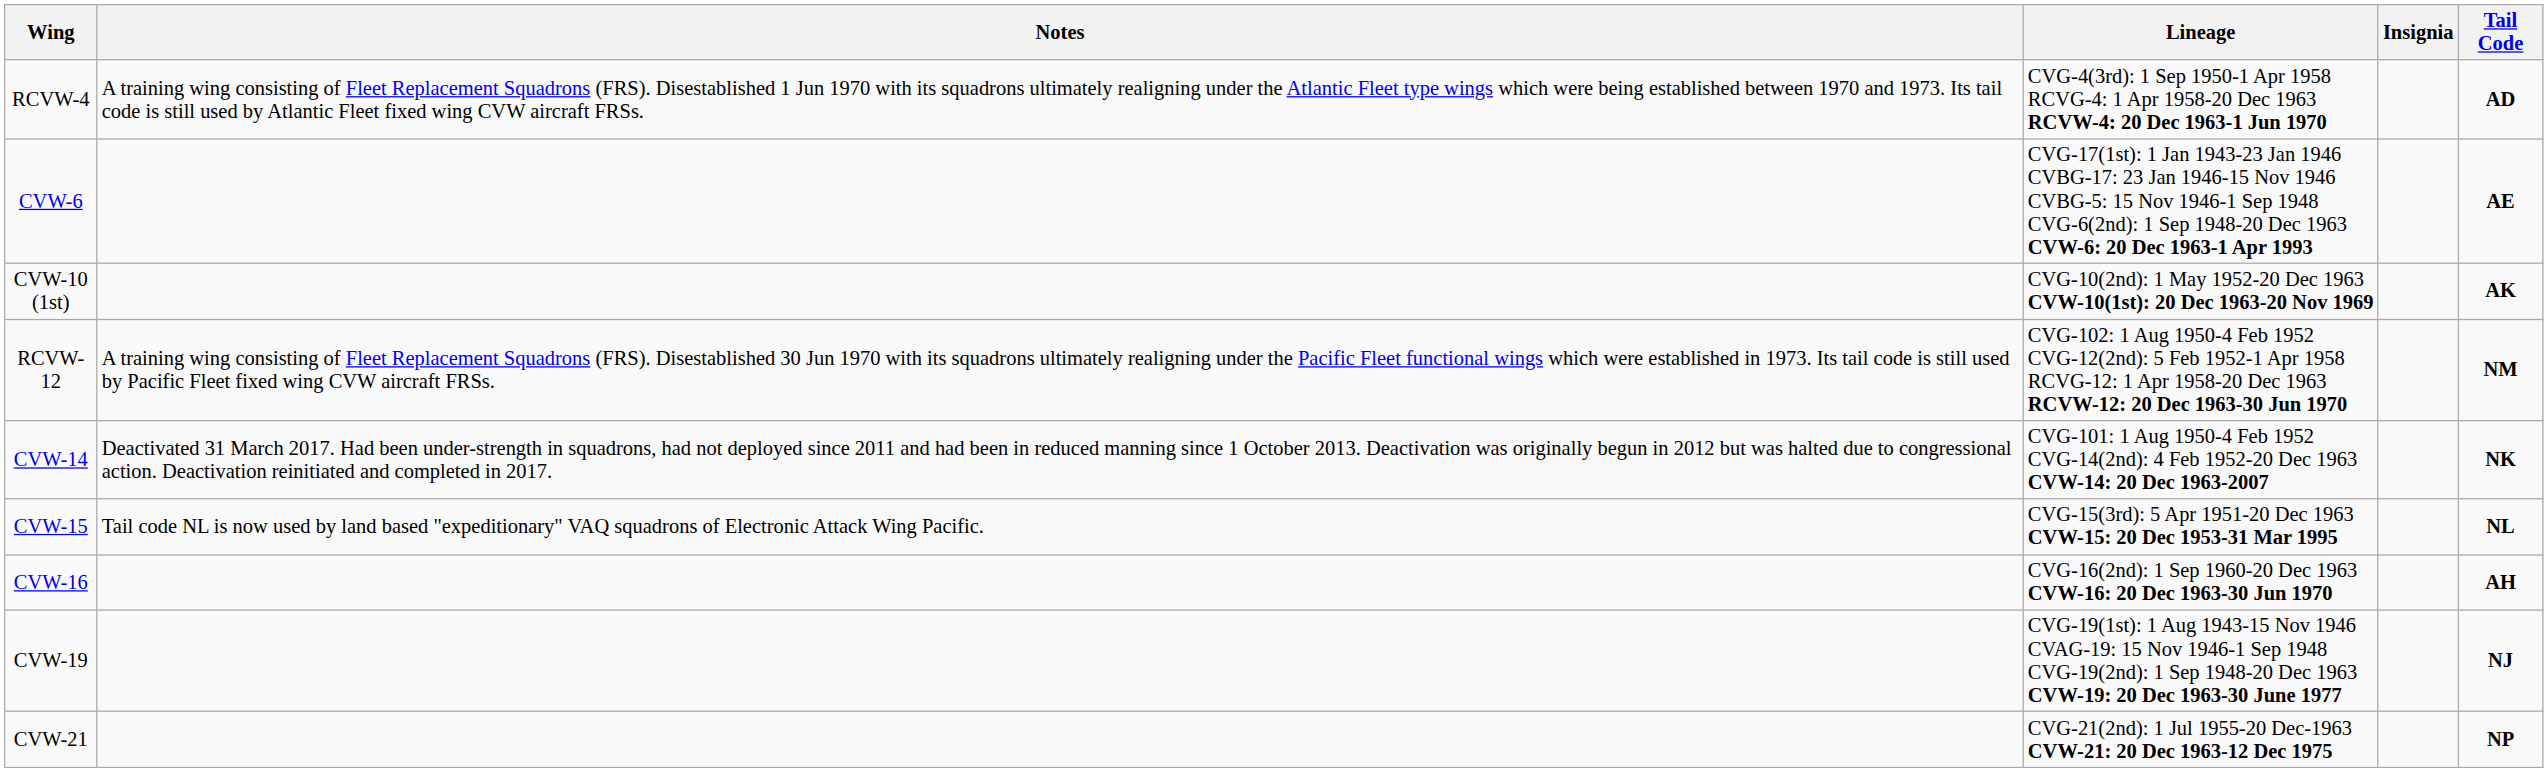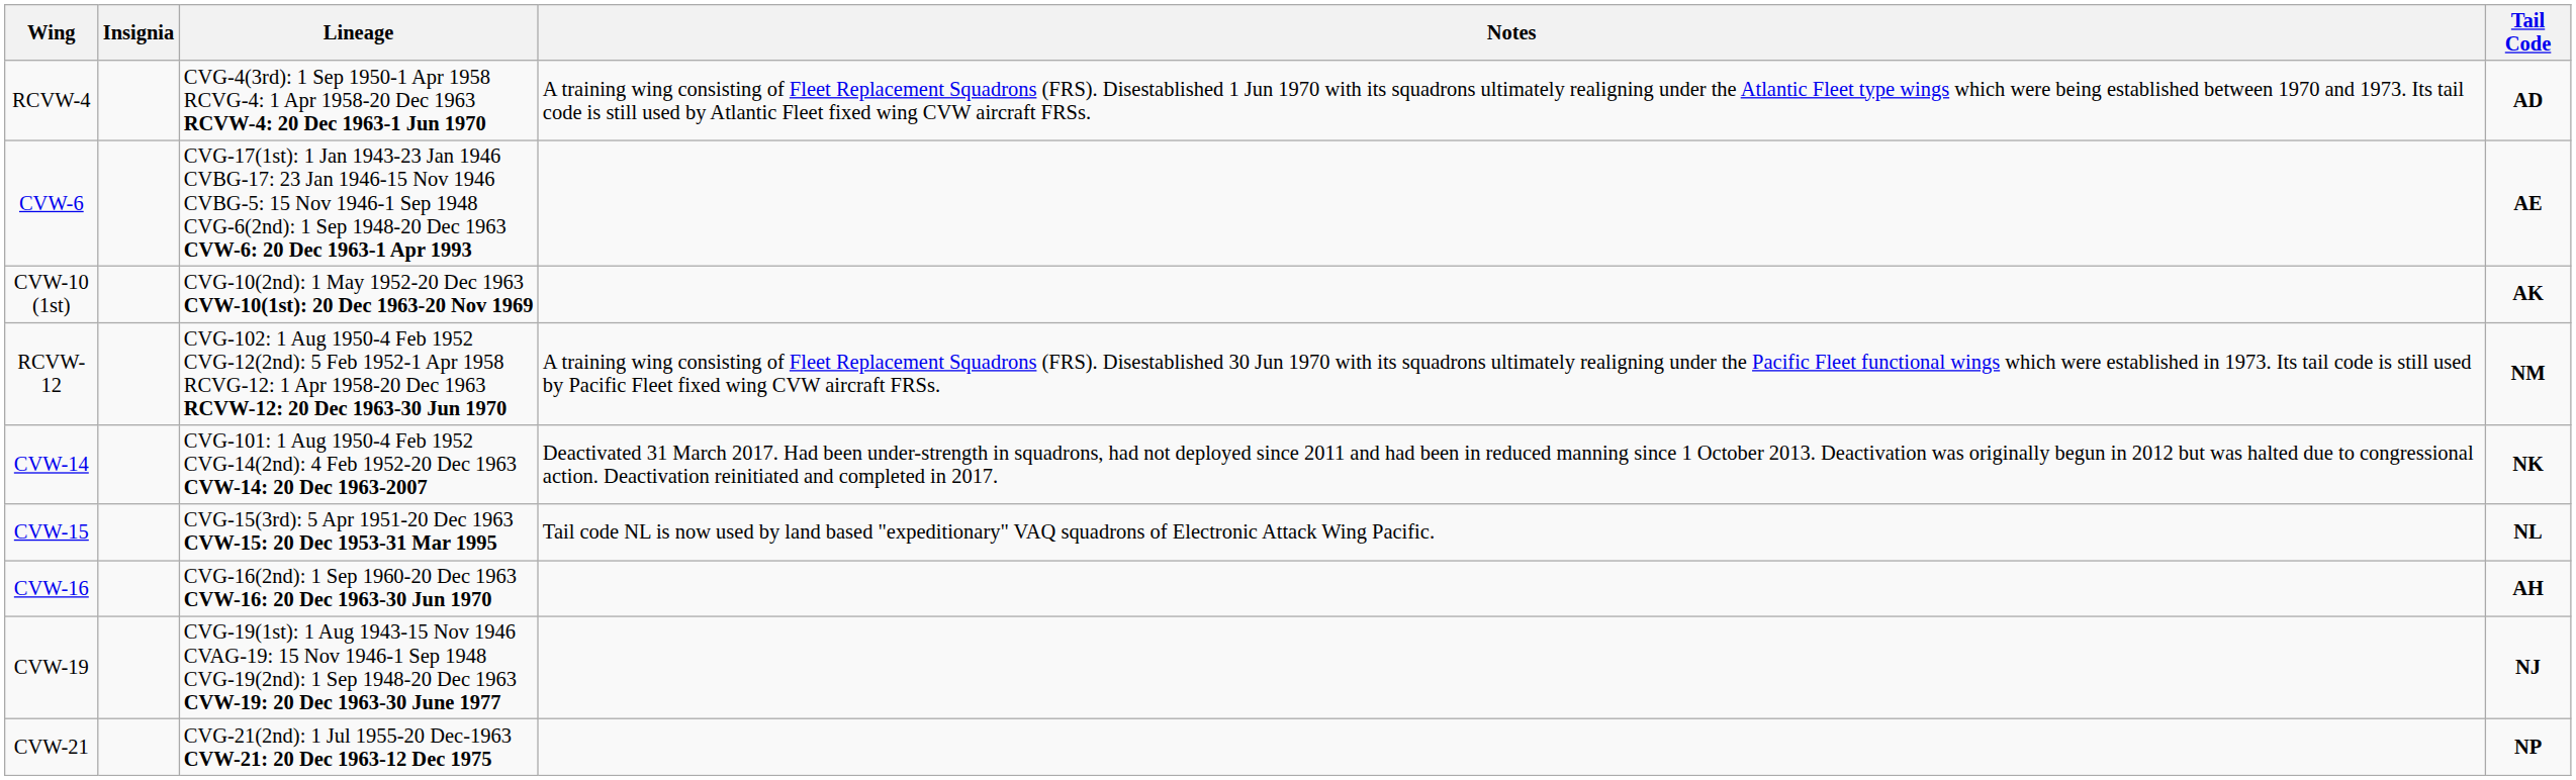columns swapped: Insignia <-> Notes
